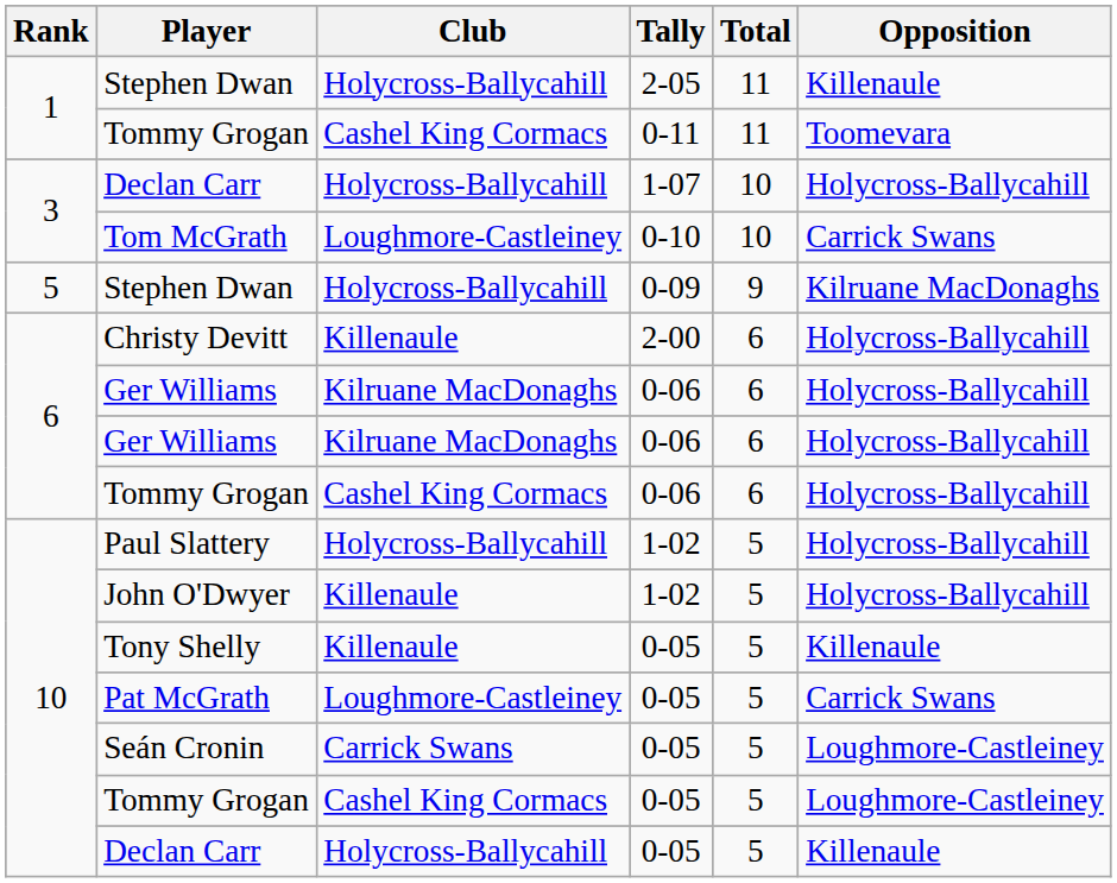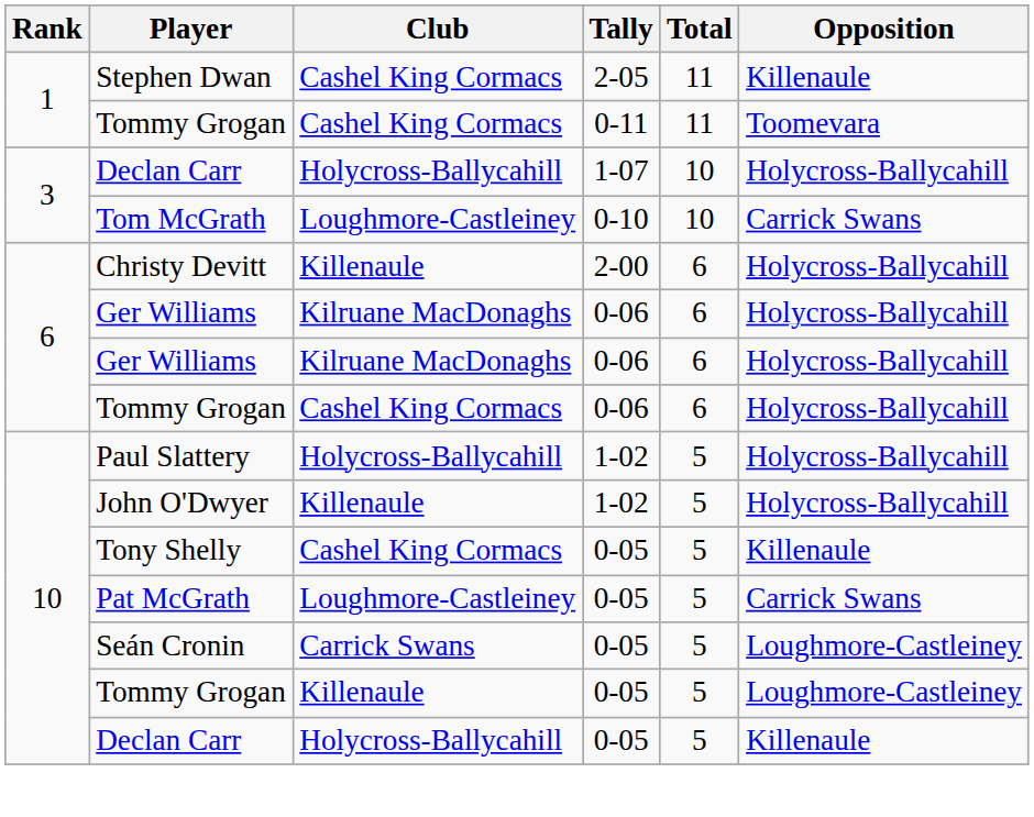Stephen Dwan / 2-05 | Club: Holycross-Ballycahill -> Cashel King Cormacs
- row: 5 | Stephen Dwan | Holycross-Ballycahill | 0-09 | 9 | Kilruane MacDonaghs
Tony Shelly | Club: Killenaule -> Cashel King Cormacs
Tommy Grogan / 0-05 | Club: Cashel King Cormacs -> Killenaule
